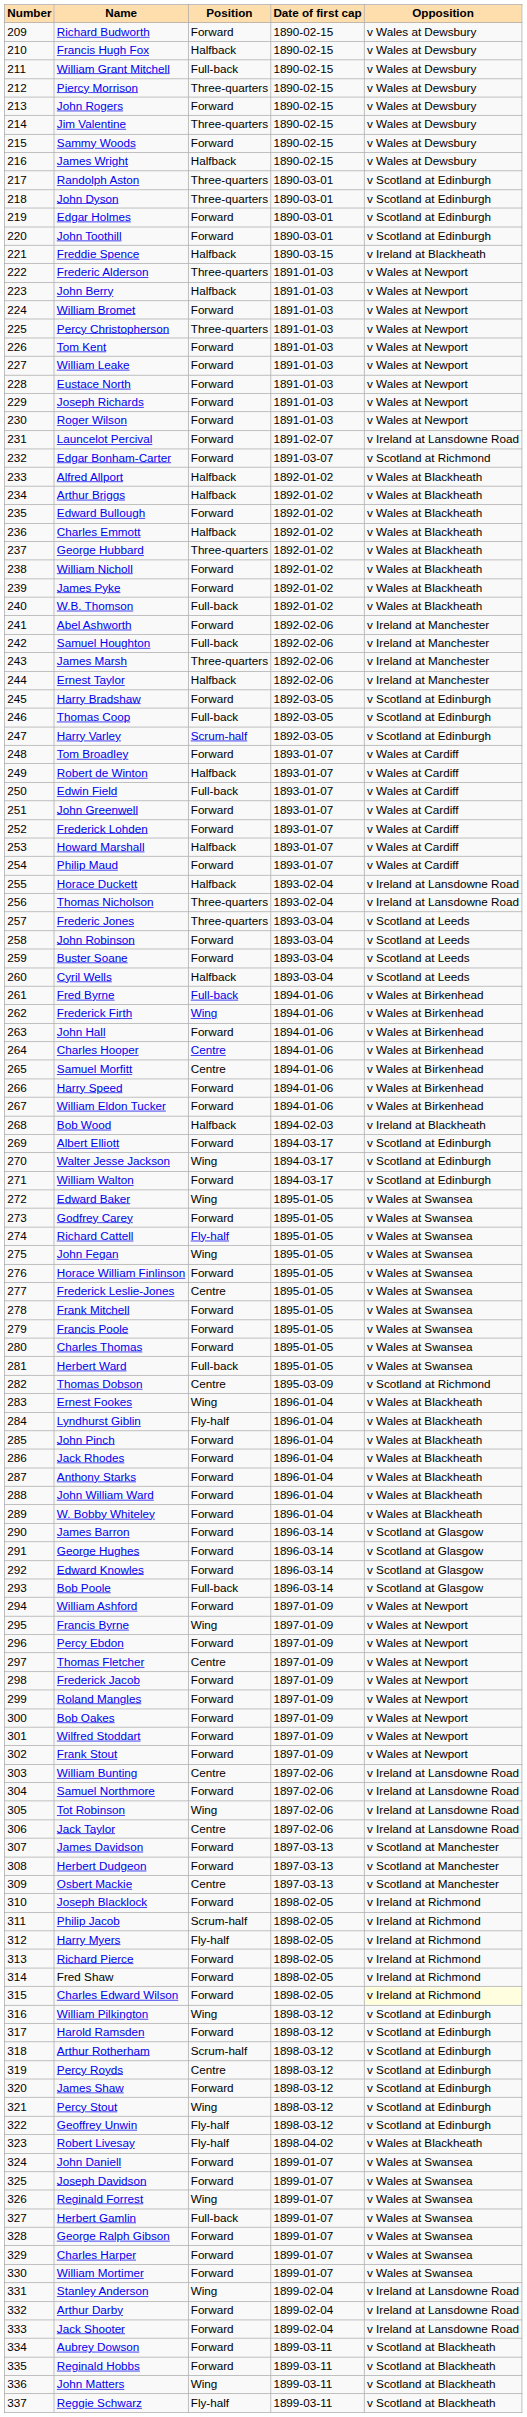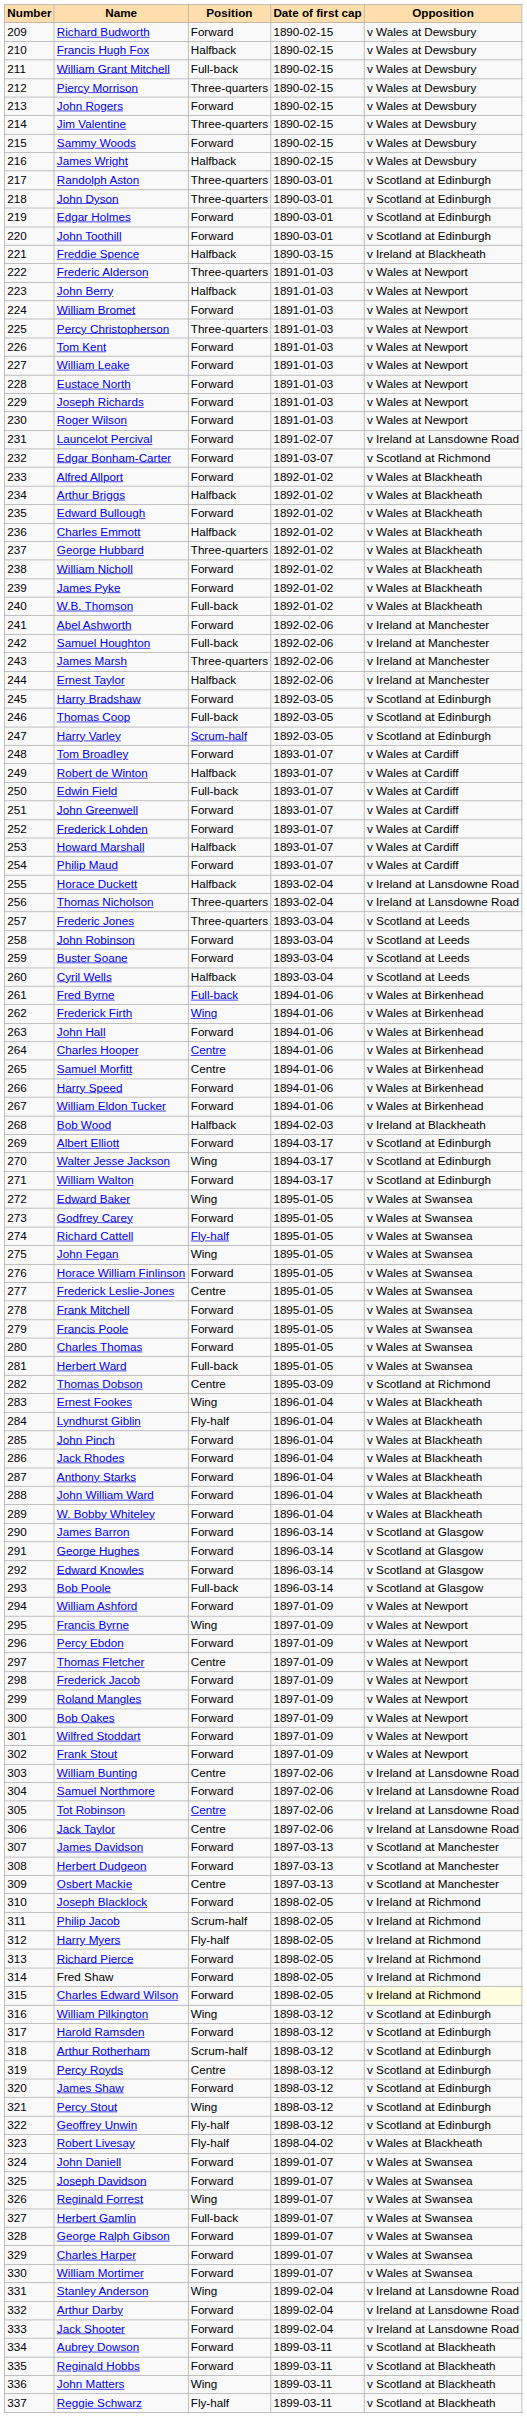Alfred Allport | Position: Halfback -> Forward
Tot Robinson | Position: Wing -> Centre
